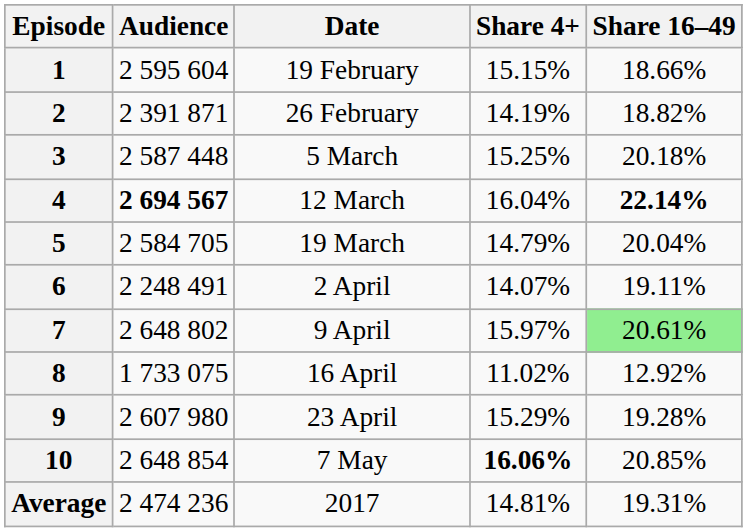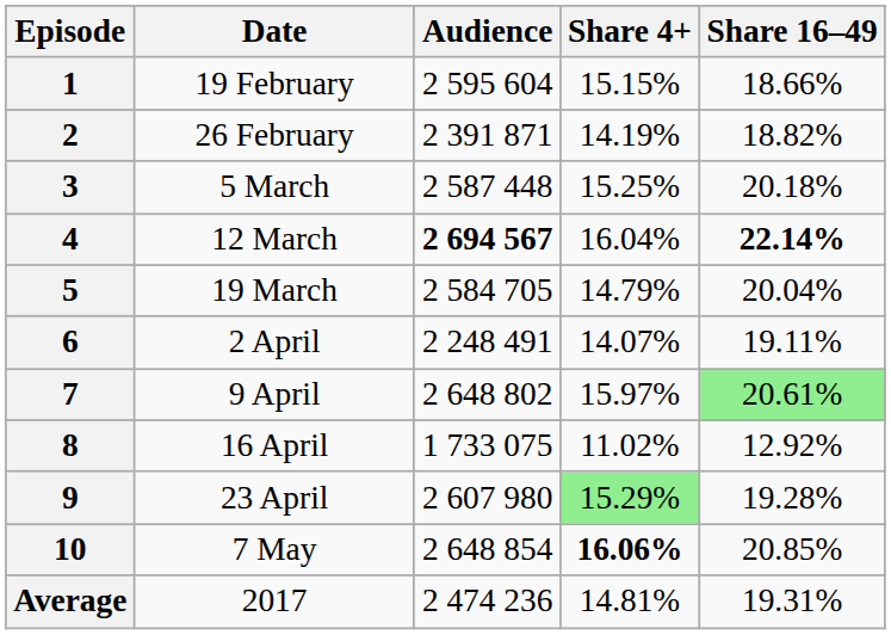columns swapped: Date <-> Audience
9 | Share 4+: no background -> lightgreen background
